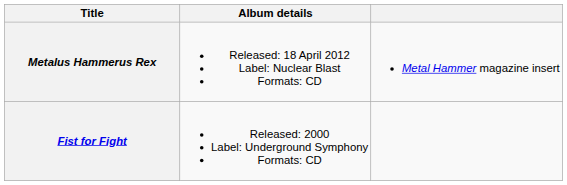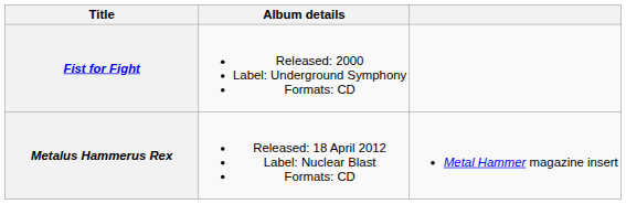rows swapped: Fist for Fight <-> Metalus Hammerus Rex
